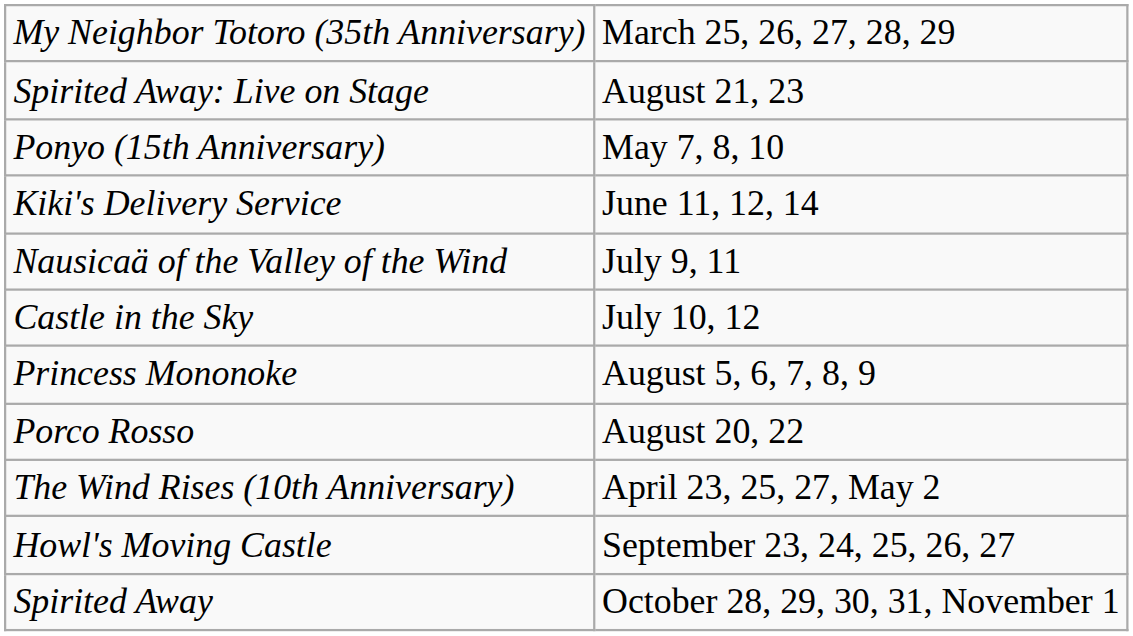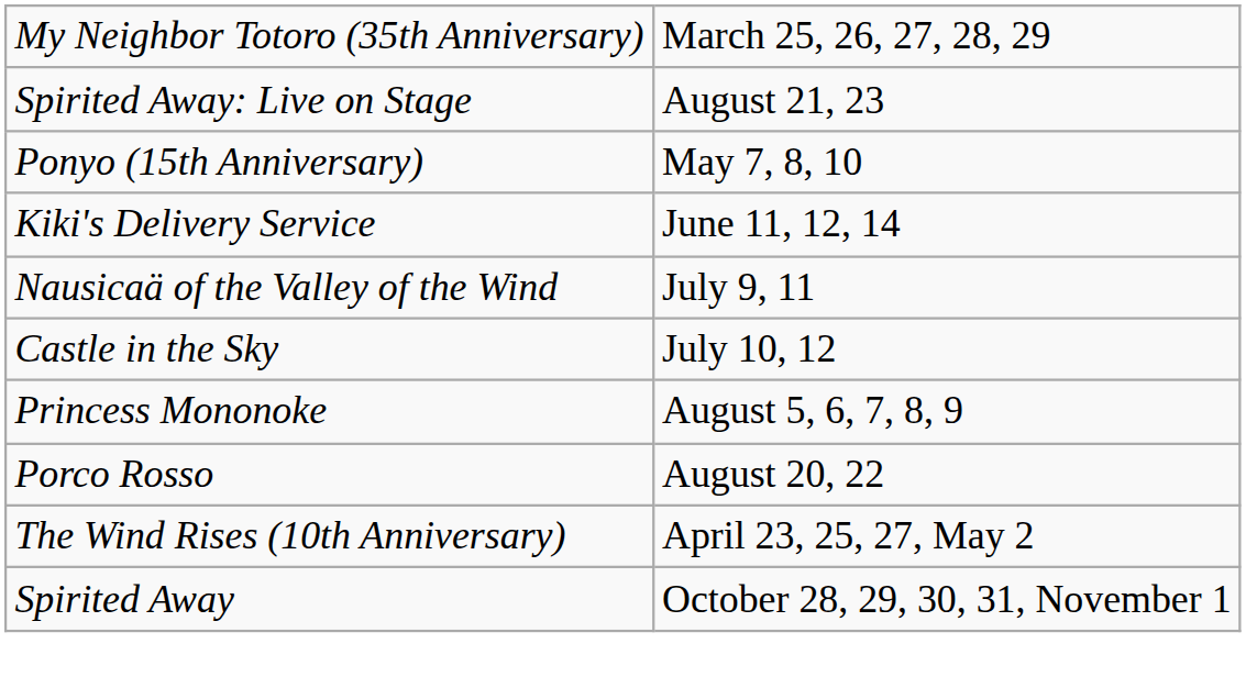- row: Howl's Moving Castle | September 23, 24, 25, 26, 27
